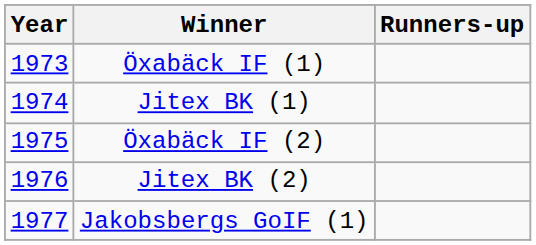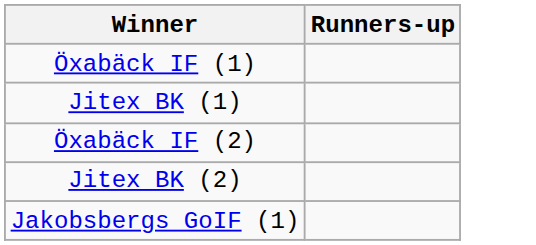- column: Year | 1973 | 1974 | 1975 | 1976 | 1977
